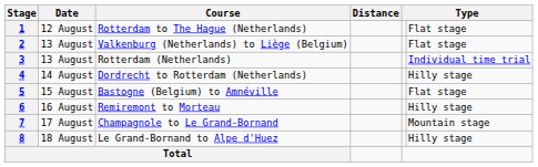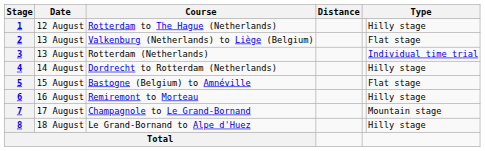1 | column 6: Flat stage -> Hilly stage
